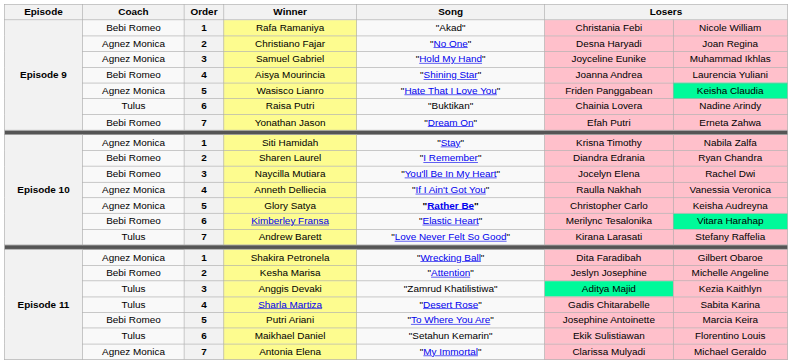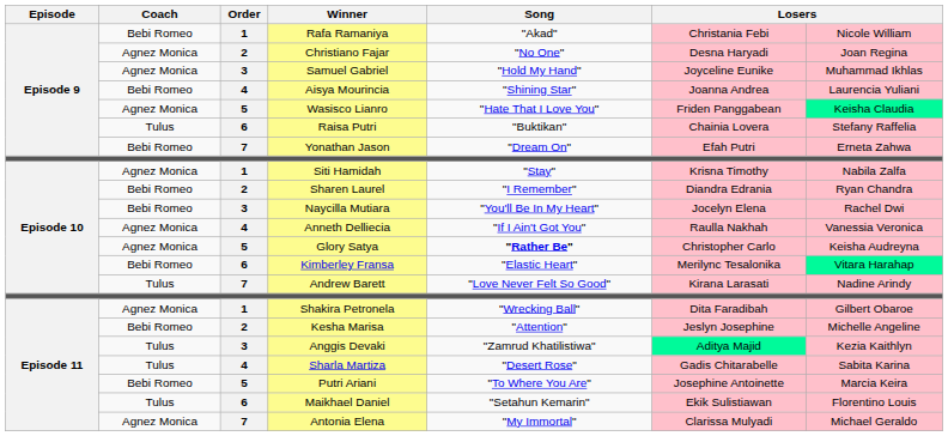Raisa Putri | column 7: Nadine Arindy -> Stefany Raffelia
Andrew Barett | column 7: Stefany Raffelia -> Nadine Arindy
